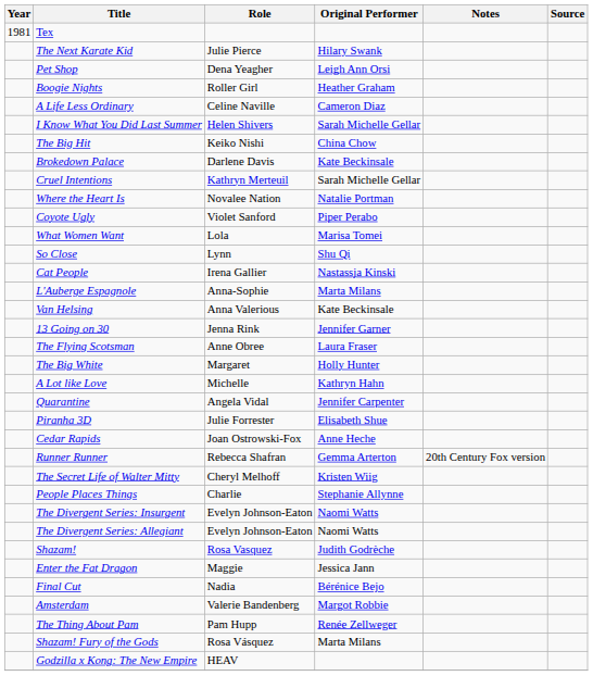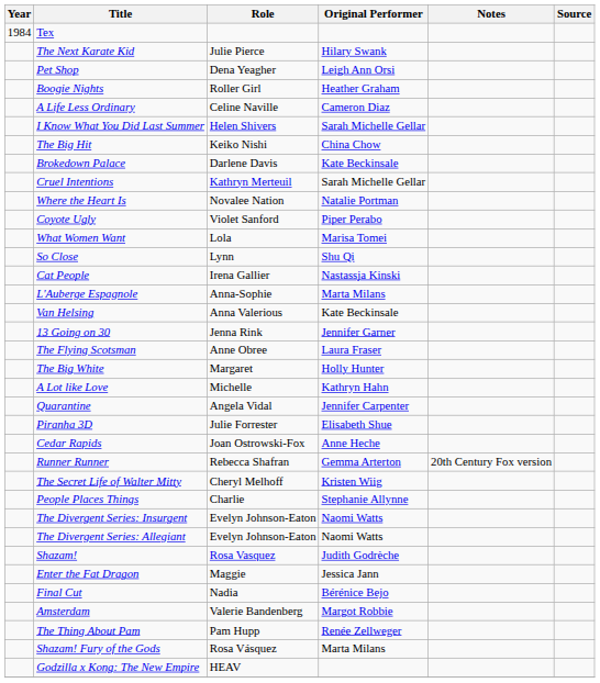Tex | Year: 1981 -> 1984
